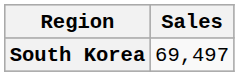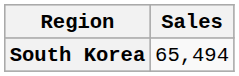South Korea | Sales: 69,497 -> 65,494
